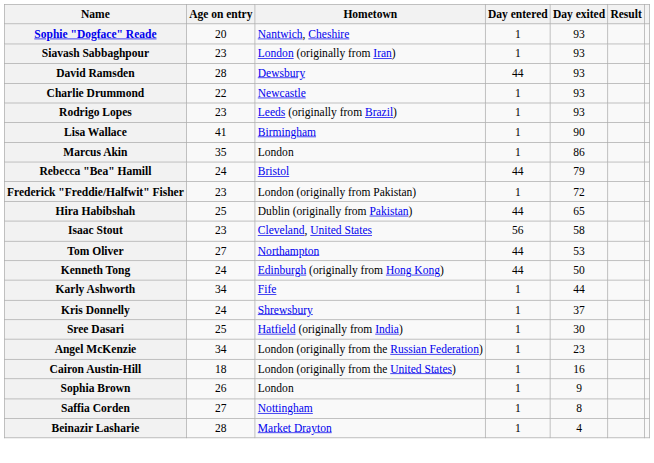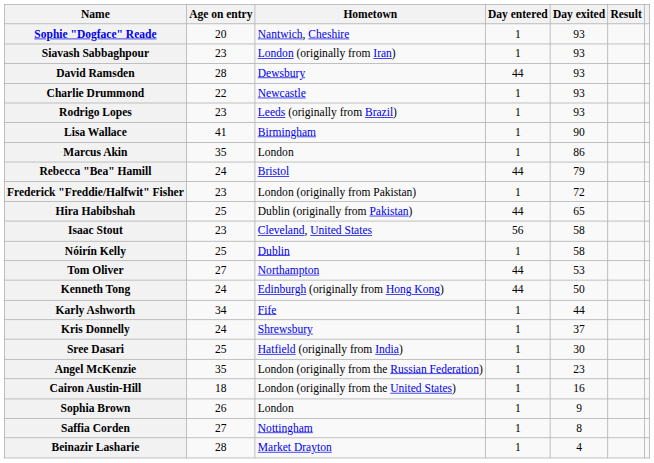+ row: Nóirín Kelly | 25 | Dublin | 1 | 58
Angel McKenzie | Age on entry: 34 -> 35
